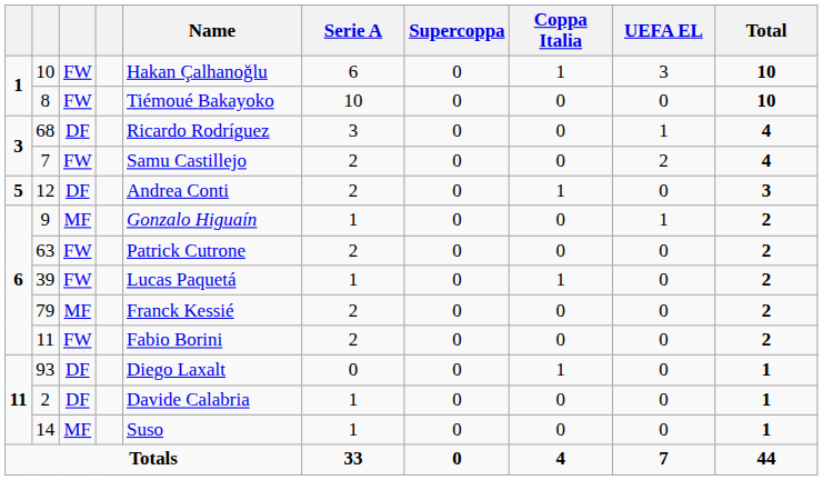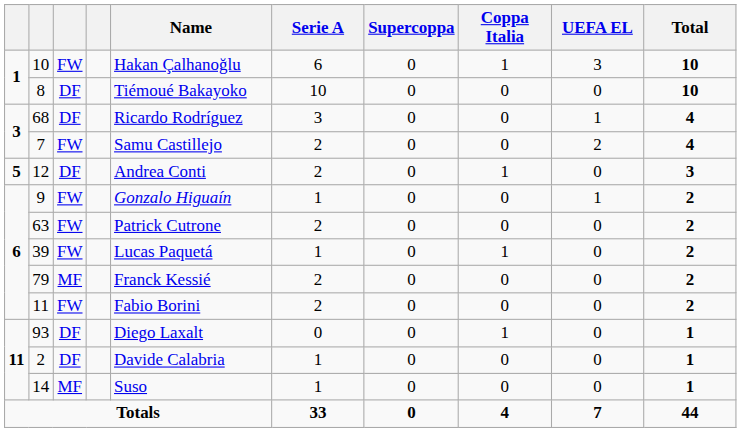8 | column 3: FW -> DF
9 | column 3: MF -> FW
